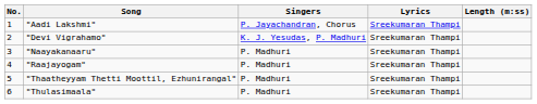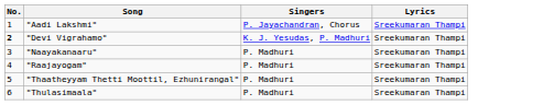- column: Length (m:ss)
"Devi Vigrahamo" | No.: normal -> bold
